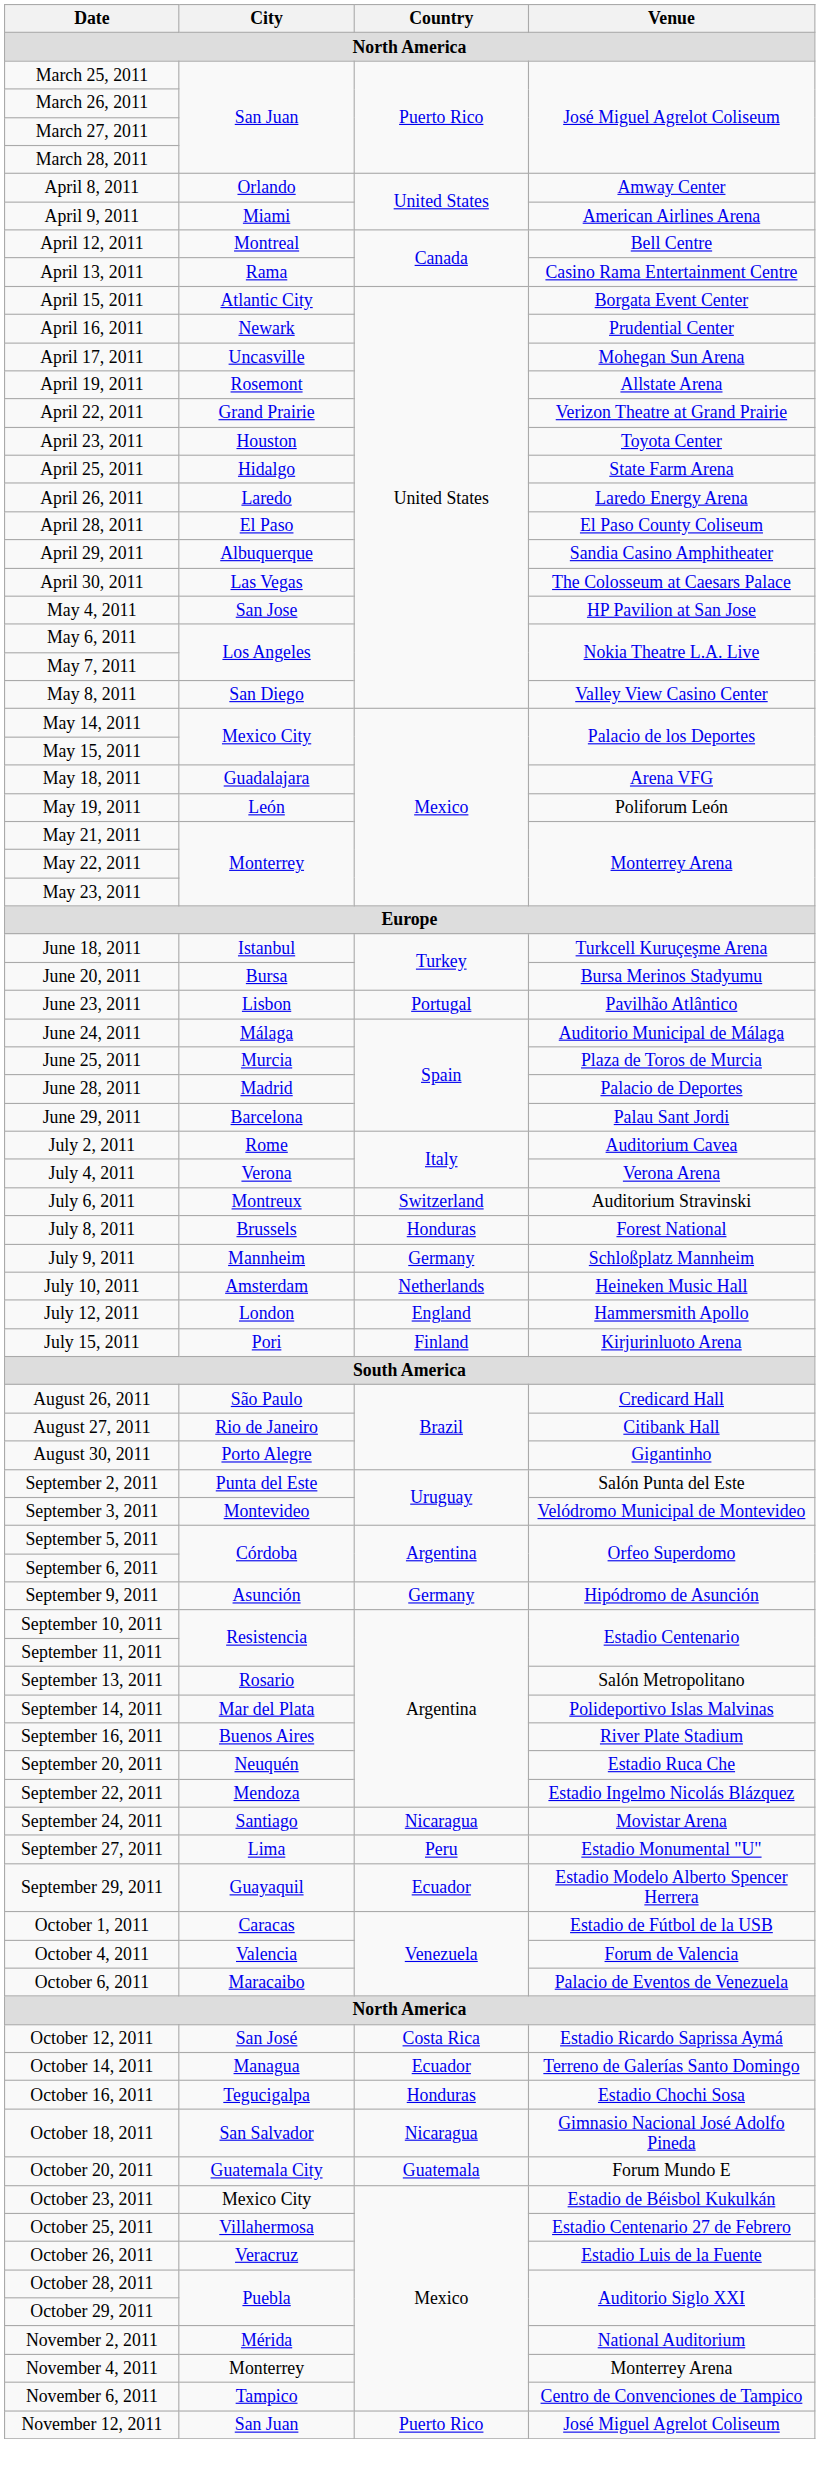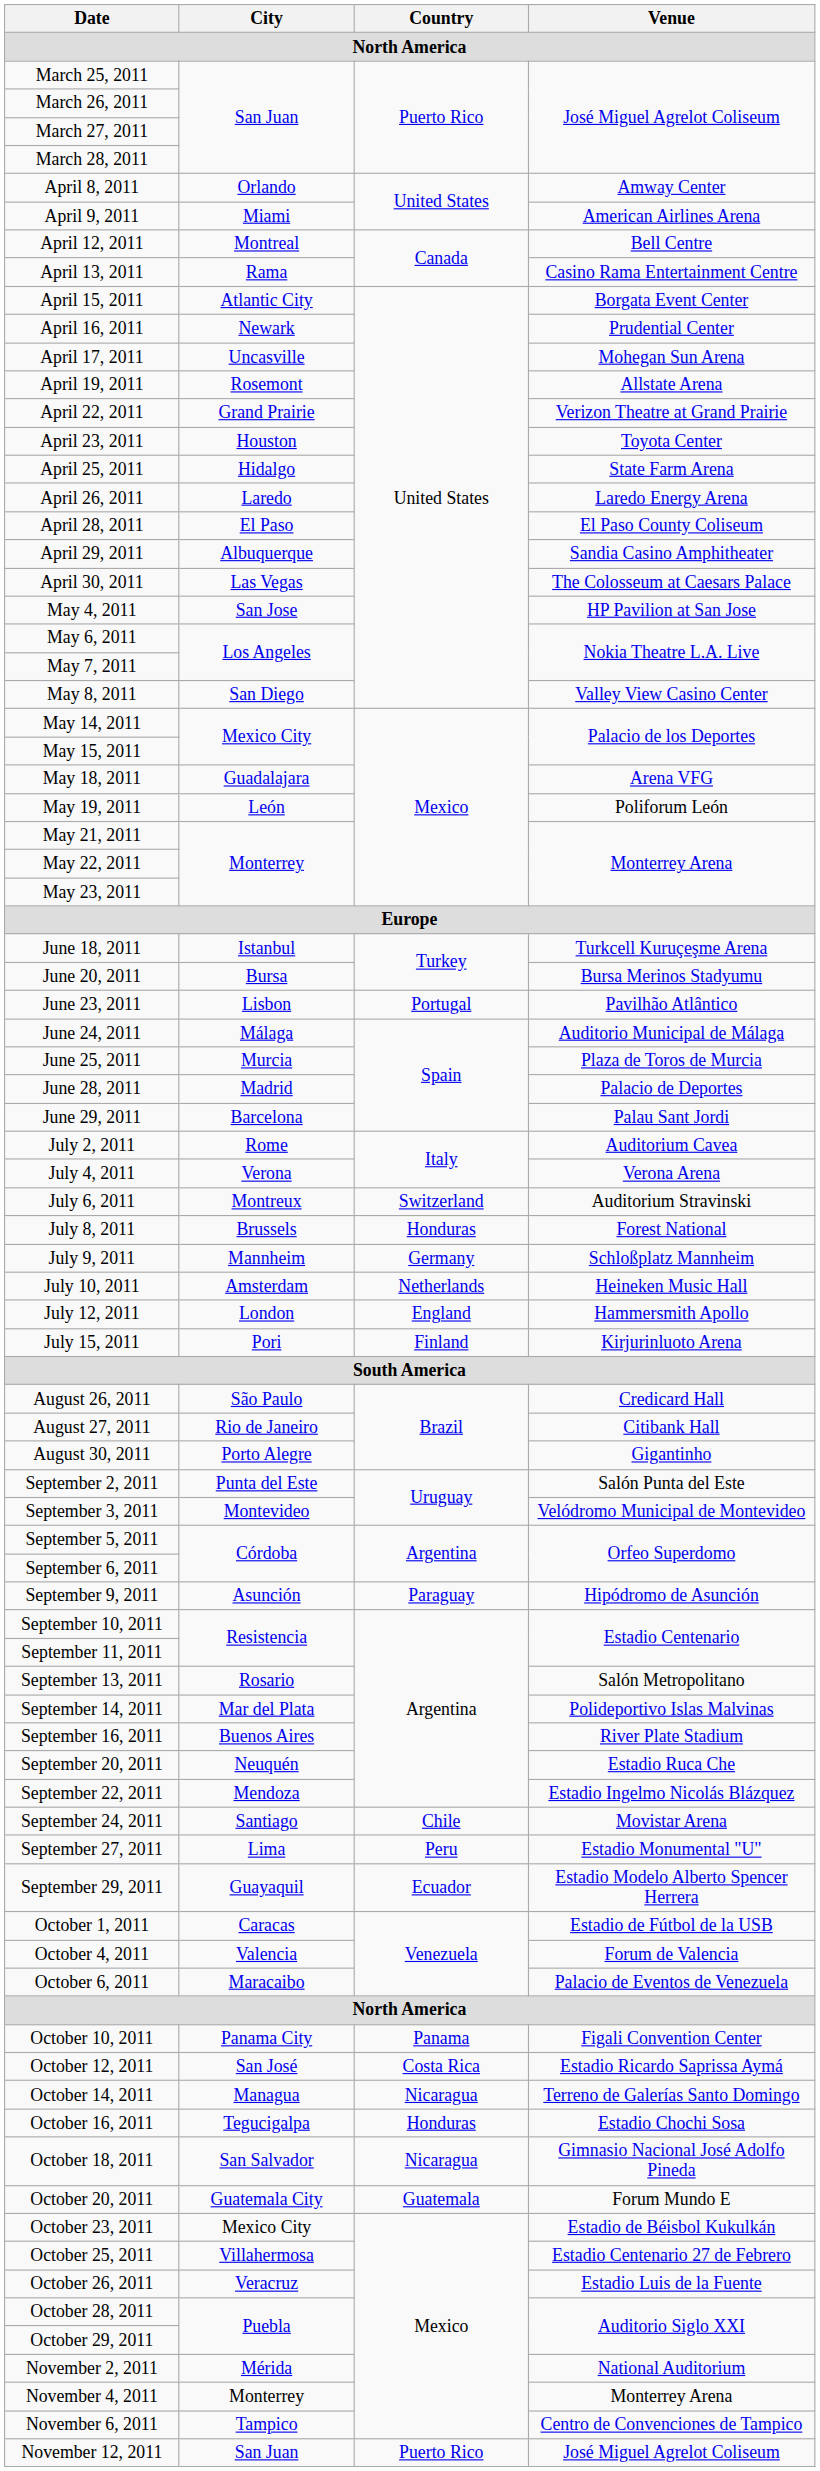September 9, 2011 | Country: Germany -> Paraguay
September 24, 2011 | Country: Nicaragua -> Chile
+ row: October 10, 2011 | Panama City | Panama | Figali Convention Center
October 14, 2011 | Country: Ecuador -> Nicaragua
